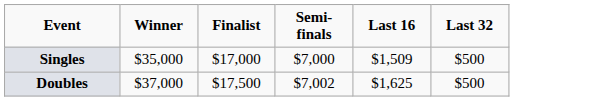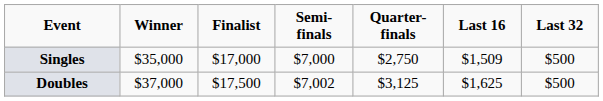+ column: Quarter-finals | $2,750 | $3,125
